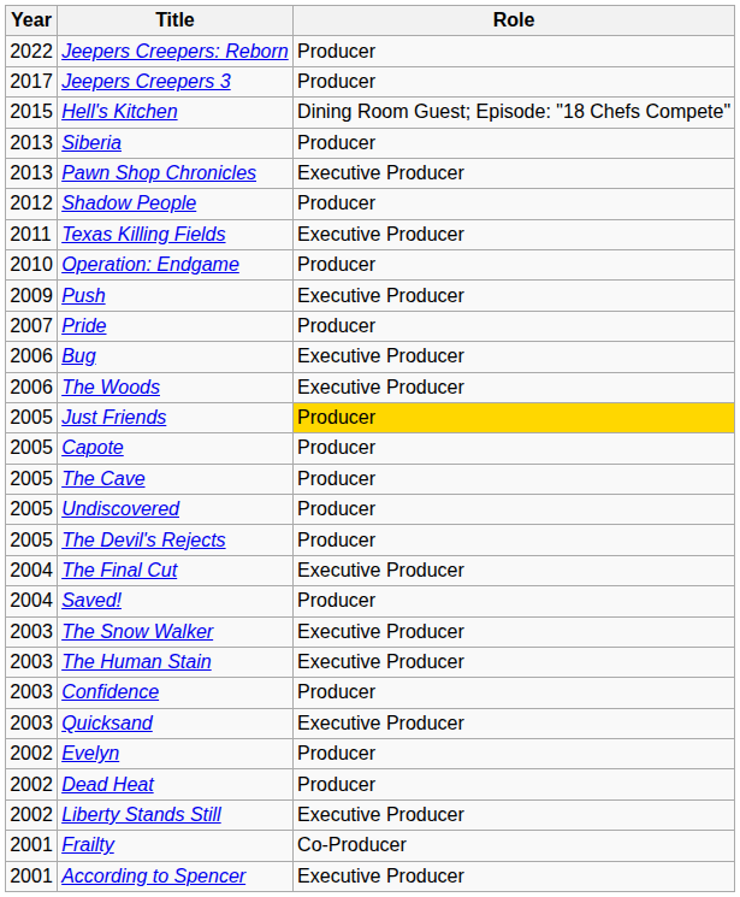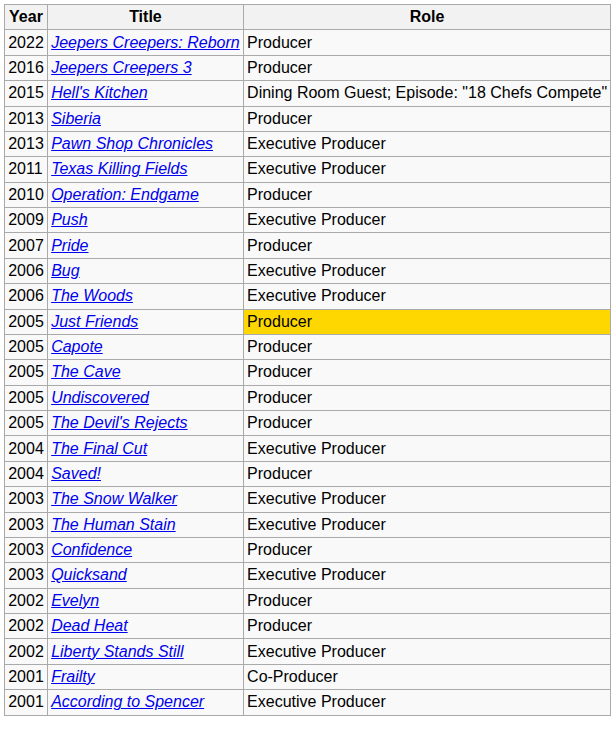Jeepers Creepers 3 | Year: 2017 -> 2016
- row: 2012 | Shadow People | Producer
